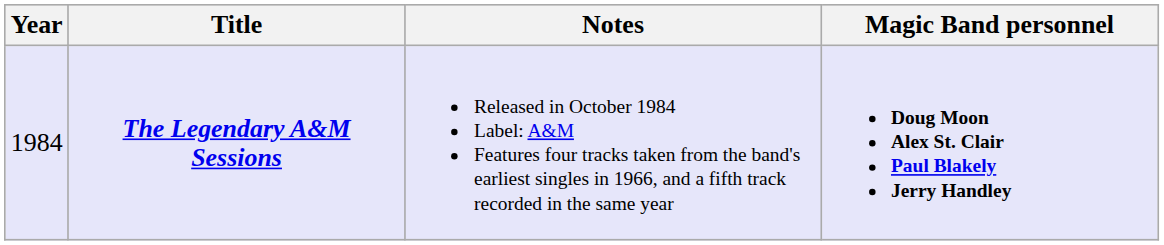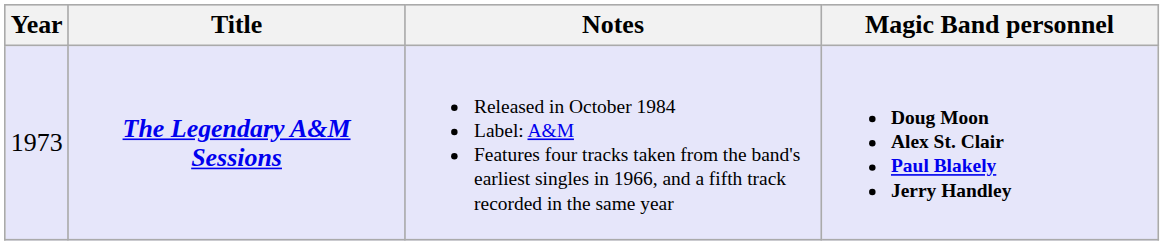The Legendary A&M Sessions | Year: 1984 -> 1973
